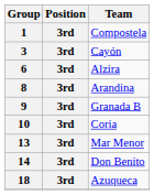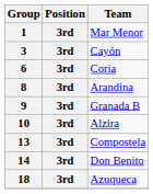1 | Team: Compostela -> Mar Menor
6 | Team: Alzira -> Coria
10 | Team: Coria -> Alzira
13 | Team: Mar Menor -> Compostela
